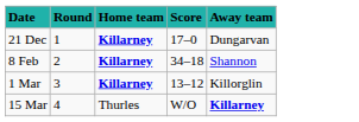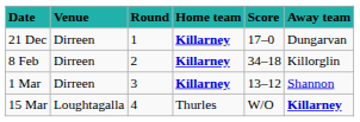+ column: Venue | Dirreen | Dirreen | Dirreen | Loughtagalla
8 Feb | Away team: Shannon -> Killorglin
1 Mar | Away team: Killorglin -> Shannon
